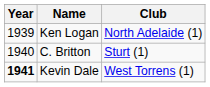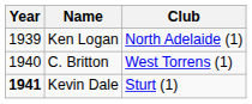C. Britton | Club: Sturt (1) -> West Torrens (1)
Kevin Dale | Club: West Torrens (1) -> Sturt (1)
